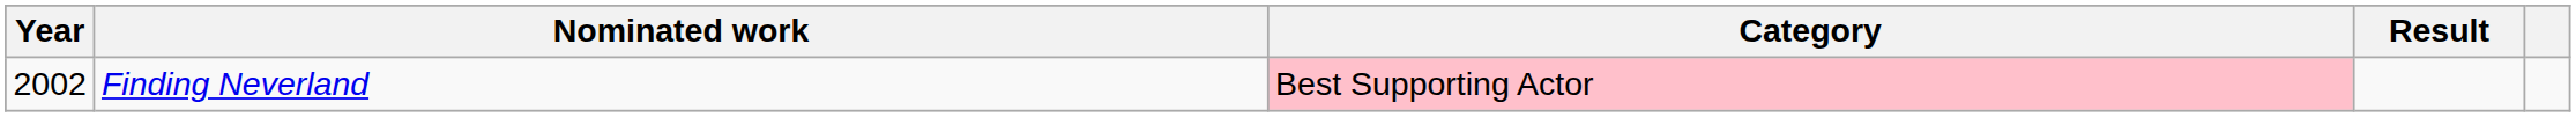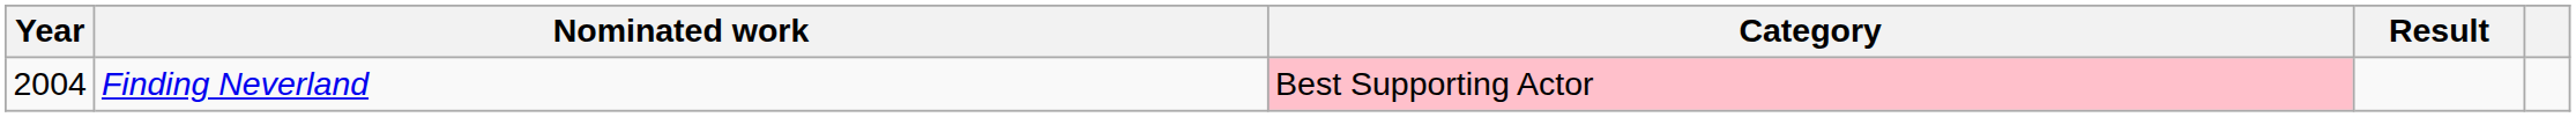Finding Neverland | Year: 2002 -> 2004
